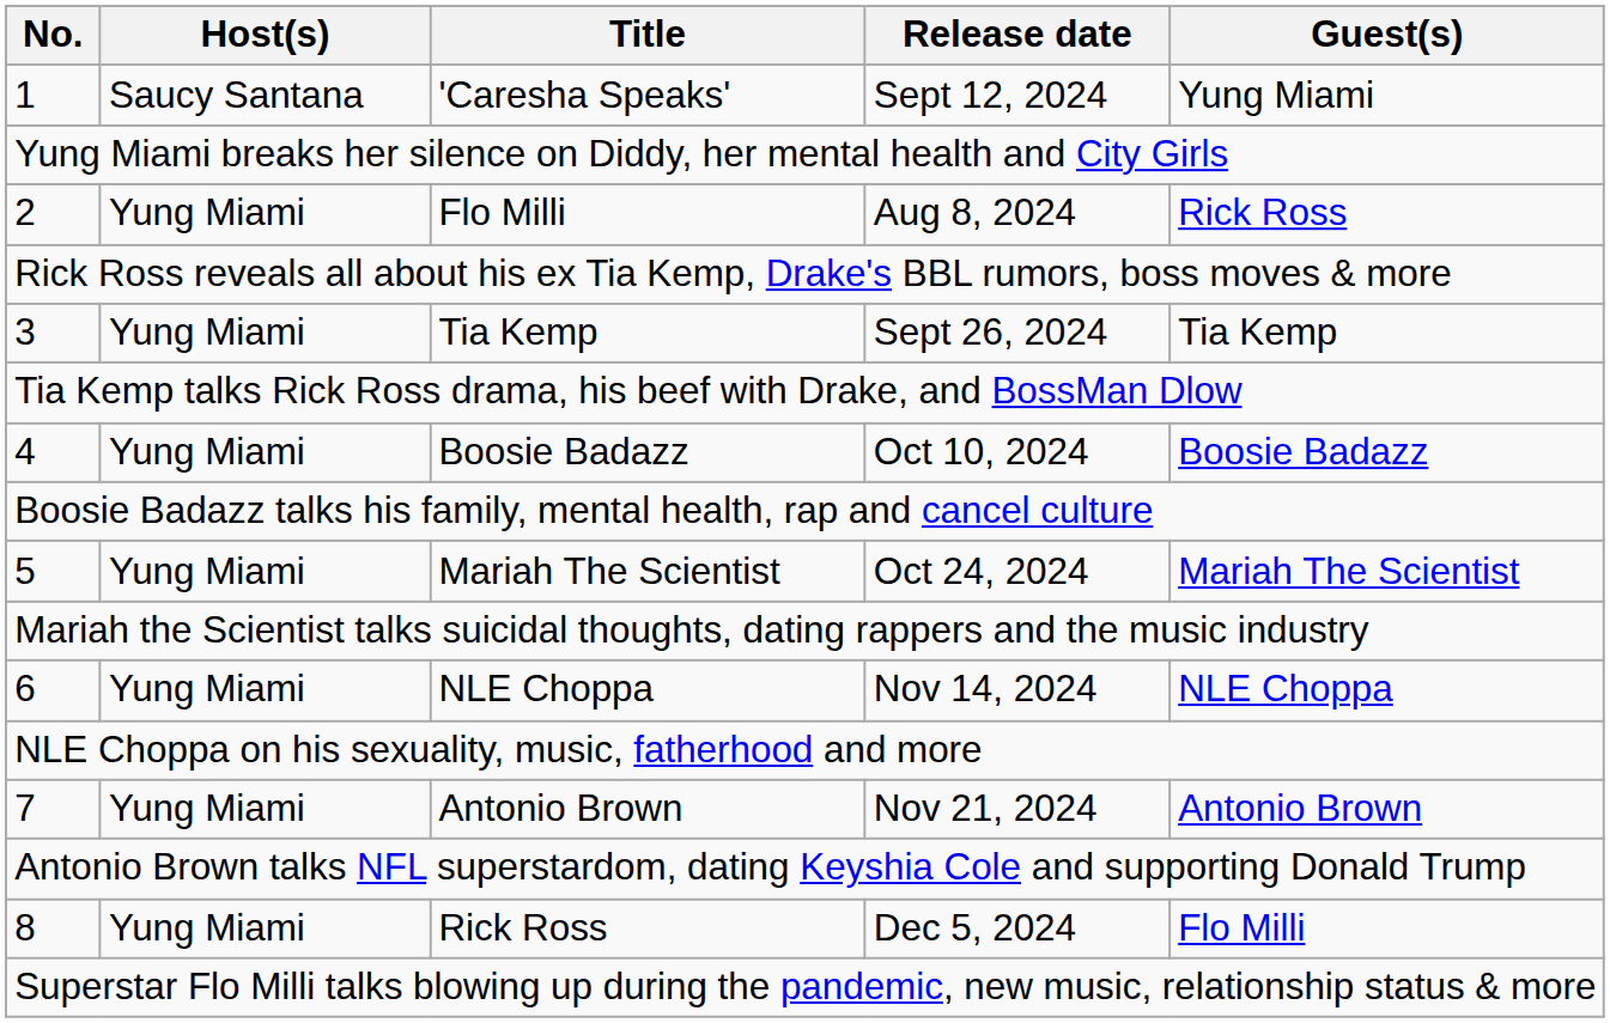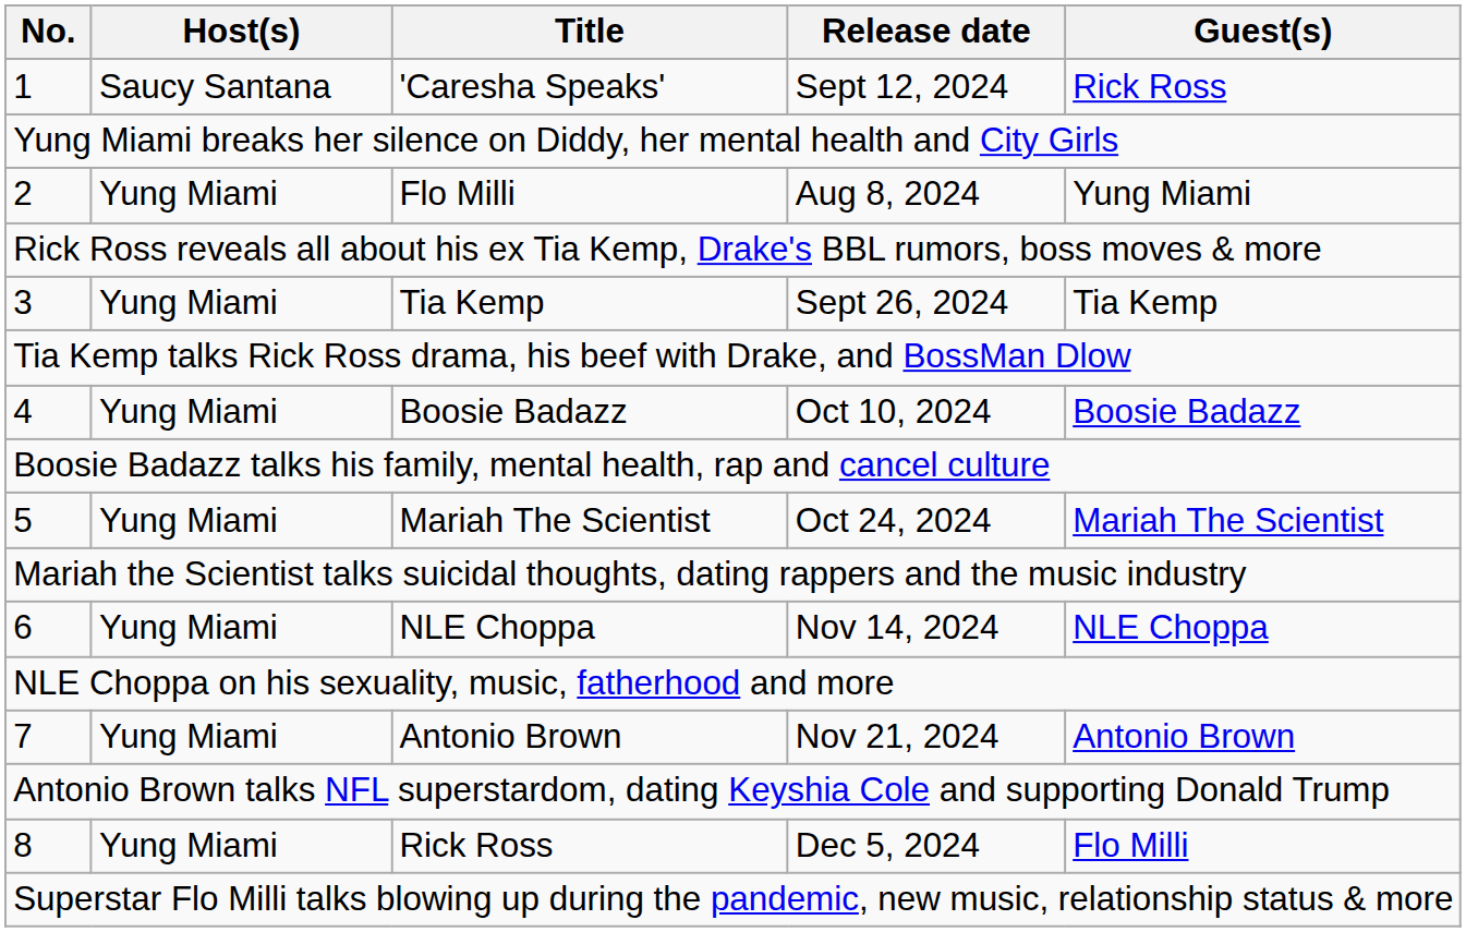1 | Guest(s): Yung Miami -> Rick Ross
2 | Guest(s): Rick Ross -> Yung Miami
